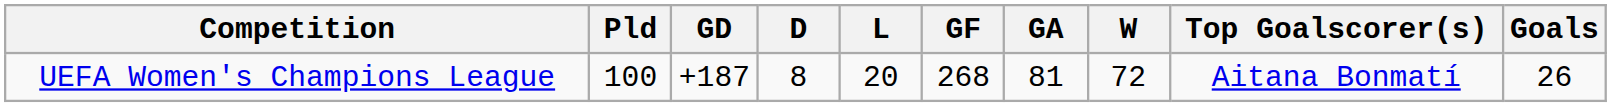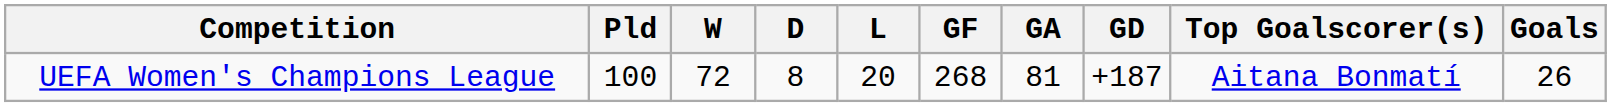columns swapped: W <-> GD
